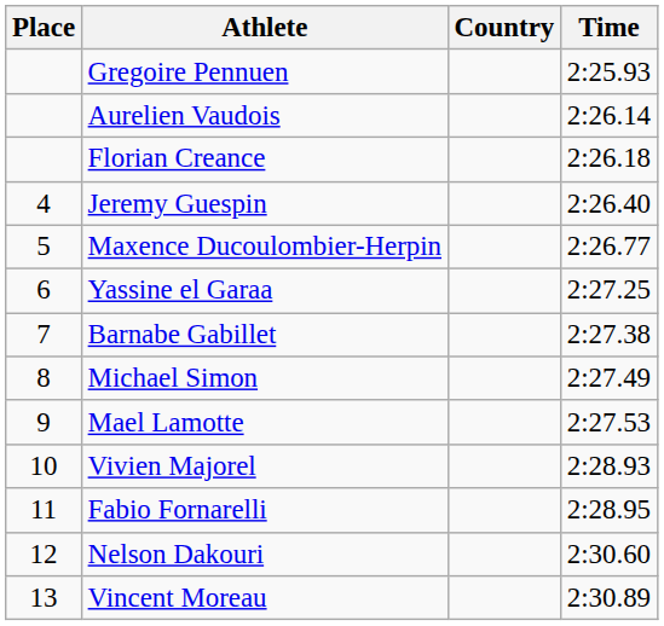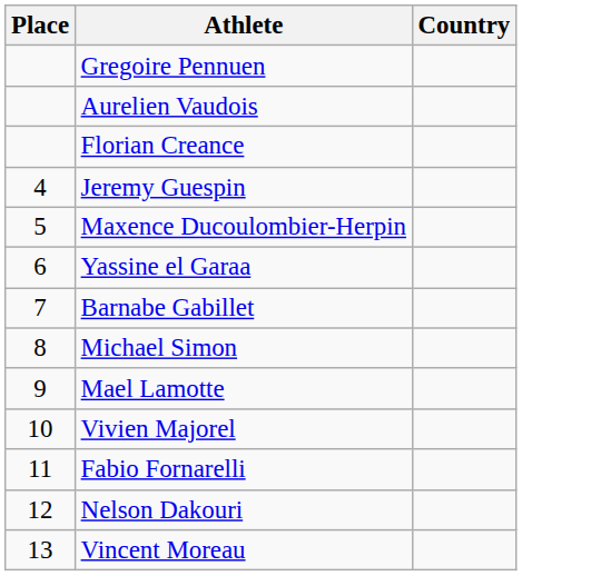- column: Time | 2:25.93 | 2:26.14 | 2:26.18 | 2:26.40 | 2:26.77 | 2:27.25 | 2:27.38 | 2:27.49 | 2:27.53 | 2:28.93 | 2:28.95 | 2:30.60 | 2:30.89
